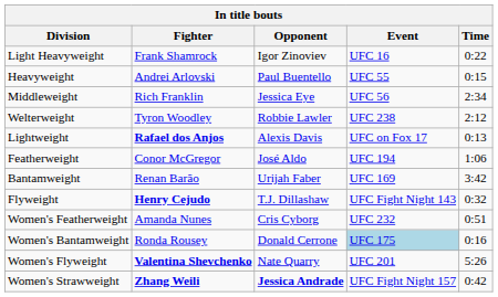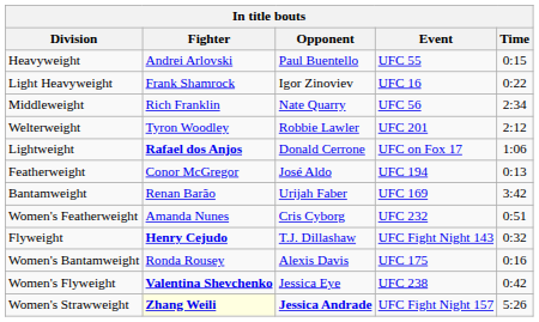rows swapped: Heavyweight <-> Light Heavyweight
Middleweight | Opponent: Jessica Eye -> Nate Quarry
Welterweight | Event: UFC 238 -> UFC 201
Lightweight | Opponent: Alexis Davis -> Donald Cerrone
Lightweight | Time: 0:13 -> 1:06
Featherweight | Time: 1:06 -> 0:13
rows swapped: Flyweight <-> Women's Featherweight
Women's Bantamweight | Opponent: Donald Cerrone -> Alexis Davis
Women's Bantamweight | Event: lightblue background -> no background
Women's Flyweight | Opponent: Nate Quarry -> Jessica Eye
Women's Flyweight | Event: UFC 201 -> UFC 238
Women's Flyweight | Time: 5:26 -> 0:42
Women's Strawweight | Fighter: no background -> lightyellow background
Women's Strawweight | Time: 0:42 -> 5:26
